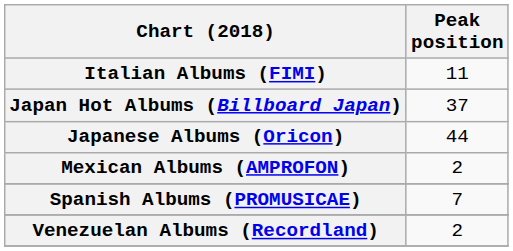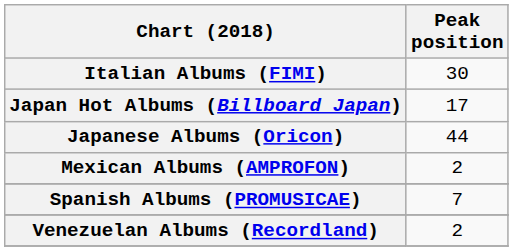Italian Albums (FIMI) | Peak position: 11 -> 30
Japan Hot Albums (Billboard Japan) | Peak position: 37 -> 17
